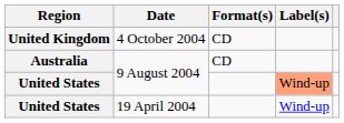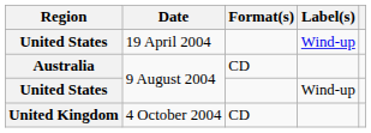rows swapped: United States / 19 April 2004 <-> United Kingdom
United States / 9 August 2004 | Label(s): lightsalmon background -> no background
